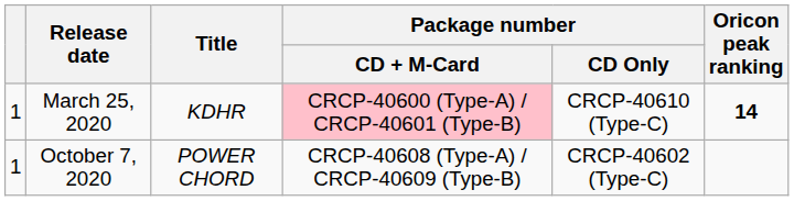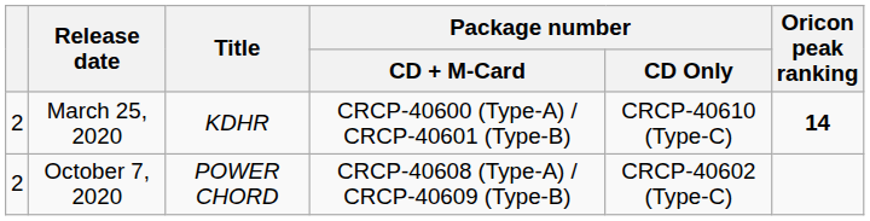March 25, 2020 | column 1: 1 -> 2
March 25, 2020 | Package number / CD + M-Card: pink background -> no background
October 7, 2020 | column 1: 1 -> 2
